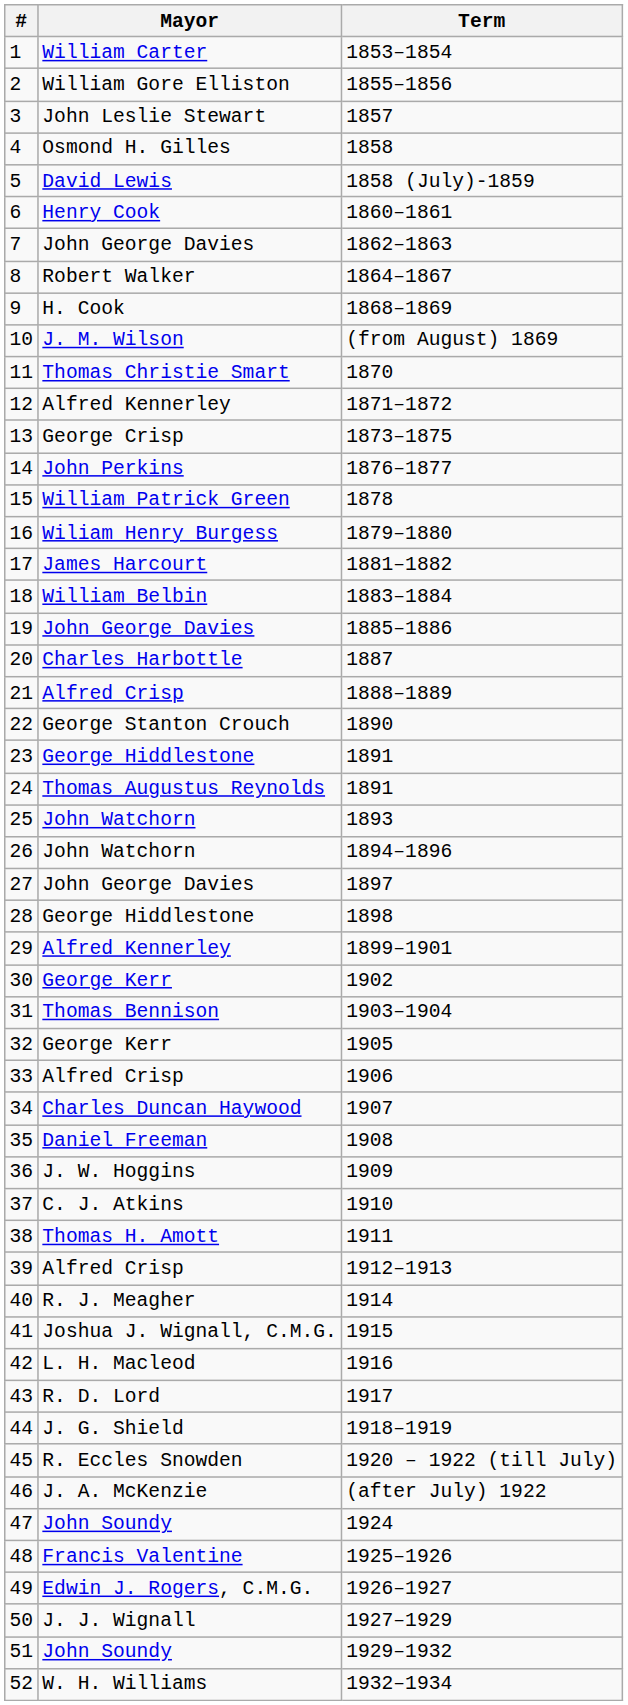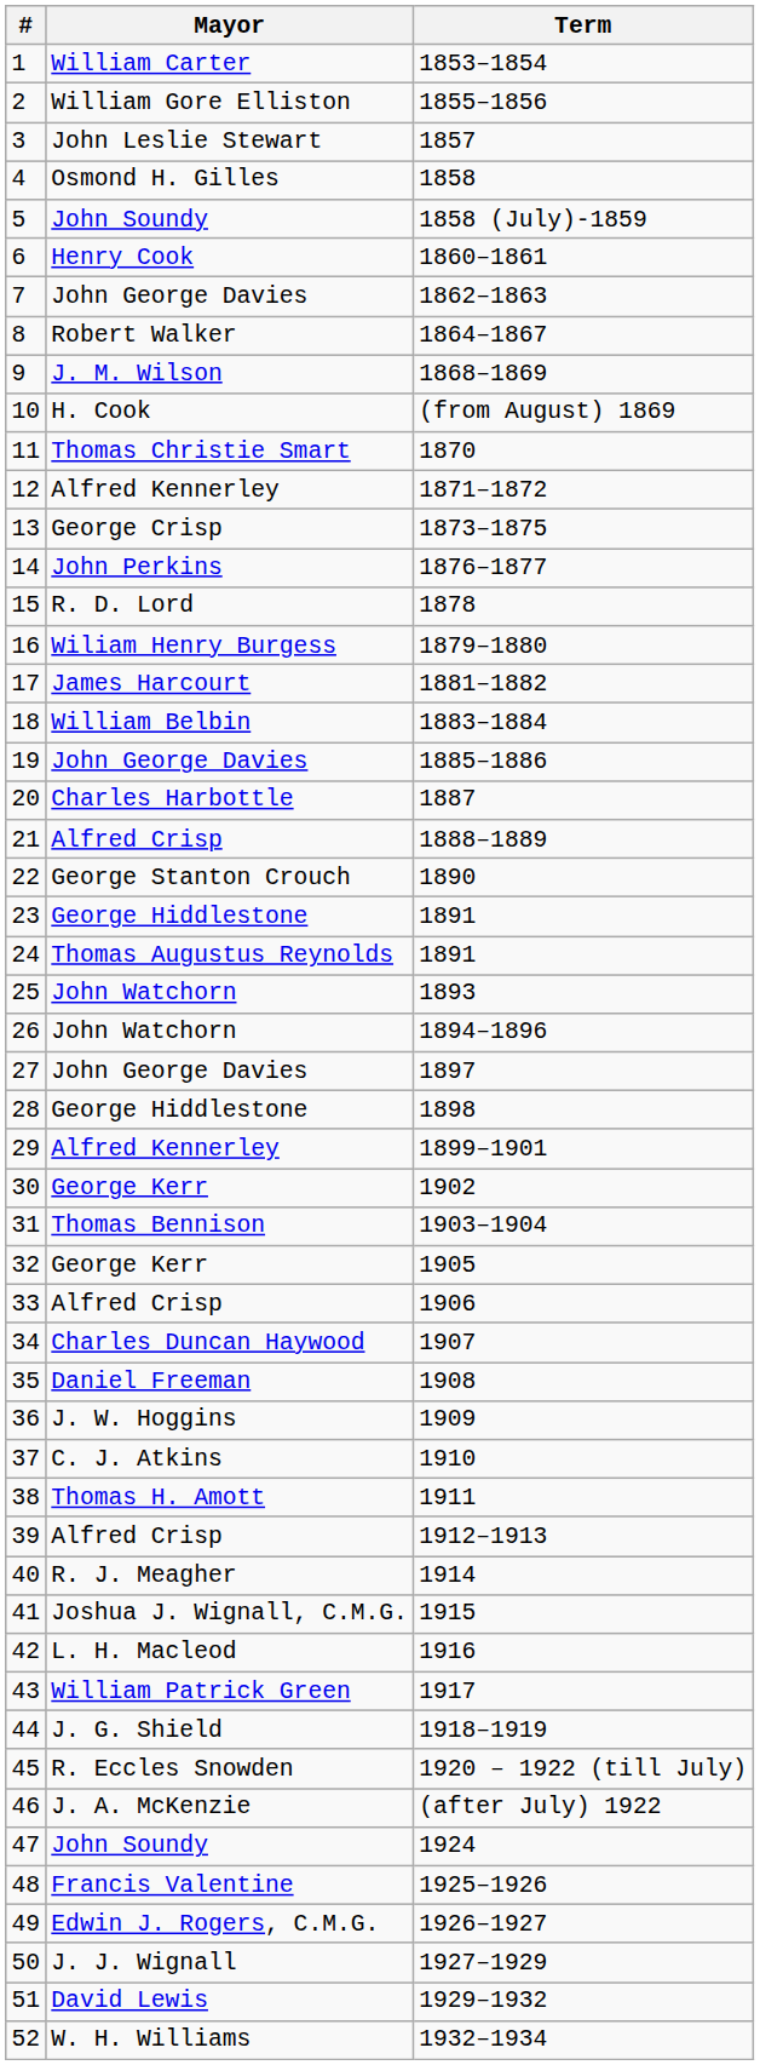5 | Mayor: David Lewis -> John Soundy
9 | Mayor: H. Cook -> J. M. Wilson
10 | Mayor: J. M. Wilson -> H. Cook
15 | Mayor: William Patrick Green -> R. D. Lord
43 | Mayor: R. D. Lord -> William Patrick Green
51 | Mayor: John Soundy -> David Lewis
